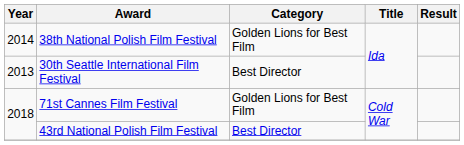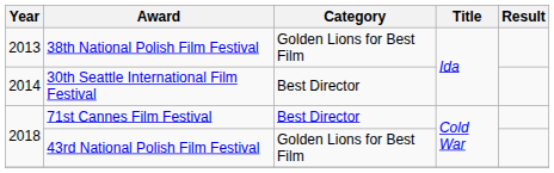38th National Polish Film Festival | Year: 2014 -> 2013
30th Seattle International Film Festival | Year: 2013 -> 2014
71st Cannes Film Festival | Category: Golden Lions for Best Film -> Best Director
43rd National Polish Film Festival | Category: Best Director -> Golden Lions for Best Film
